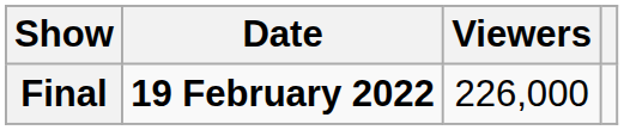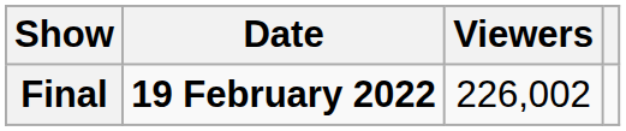Final | Viewers: 226,000 -> 226,002
